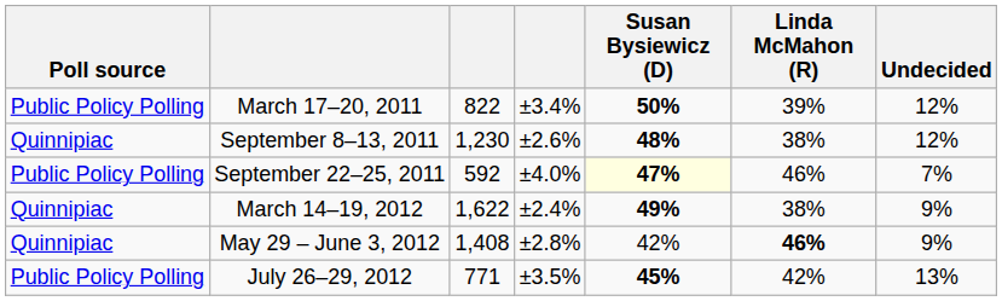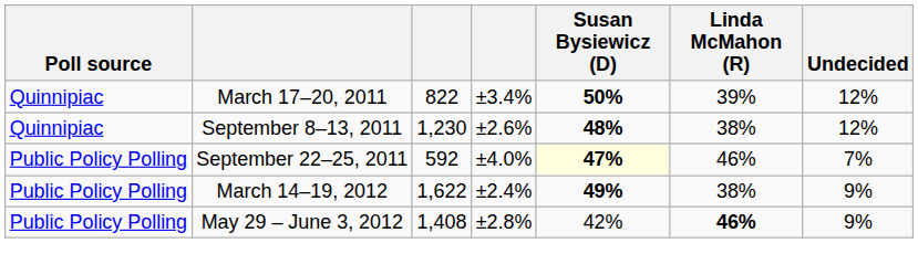March 17–20, 2011 | Poll source: Public Policy Polling -> Quinnipiac
March 14–19, 2012 | Poll source: Quinnipiac -> Public Policy Polling
May 29 – June 3, 2012 | Poll source: Quinnipiac -> Public Policy Polling
- row: Public Policy Polling | July 26–29, 2012 | 771 | ±3.5% | 45% | 42% | 13%
